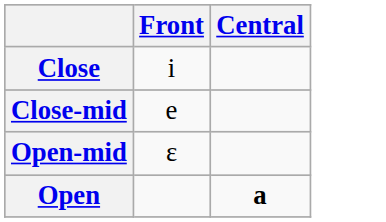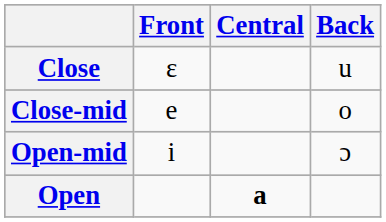+ column: Back | u | o | ɔ
Close | Front: i -> ɛ
Open-mid | Front: ɛ -> i
